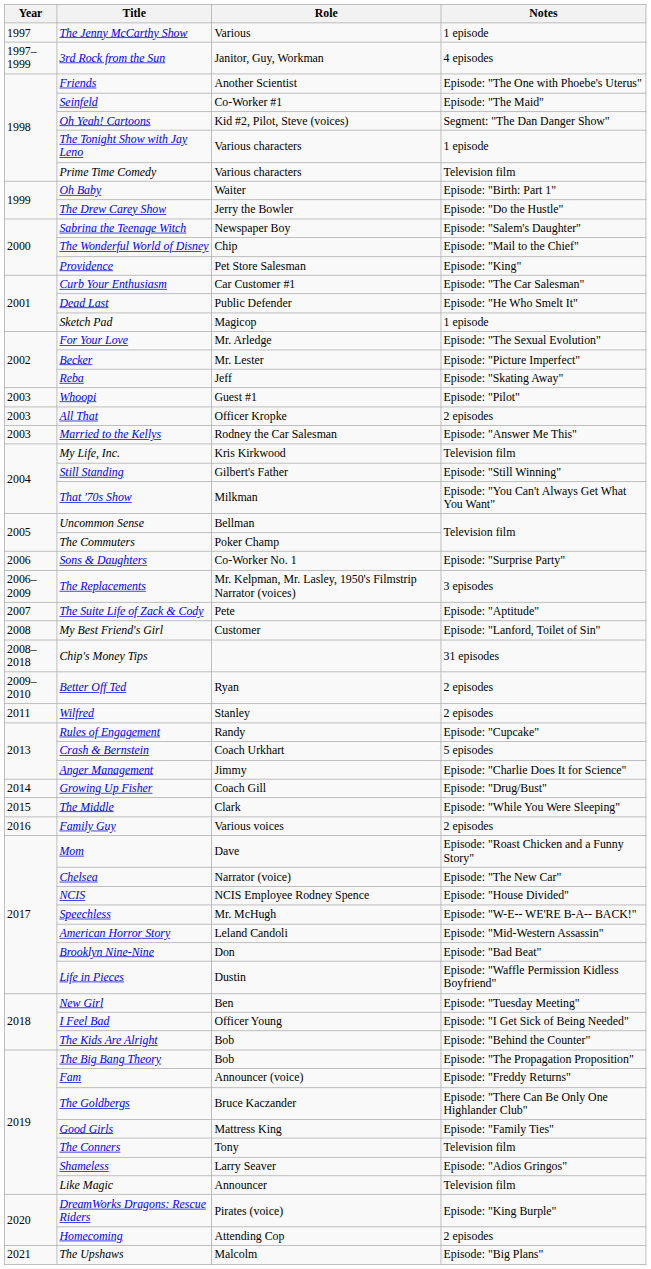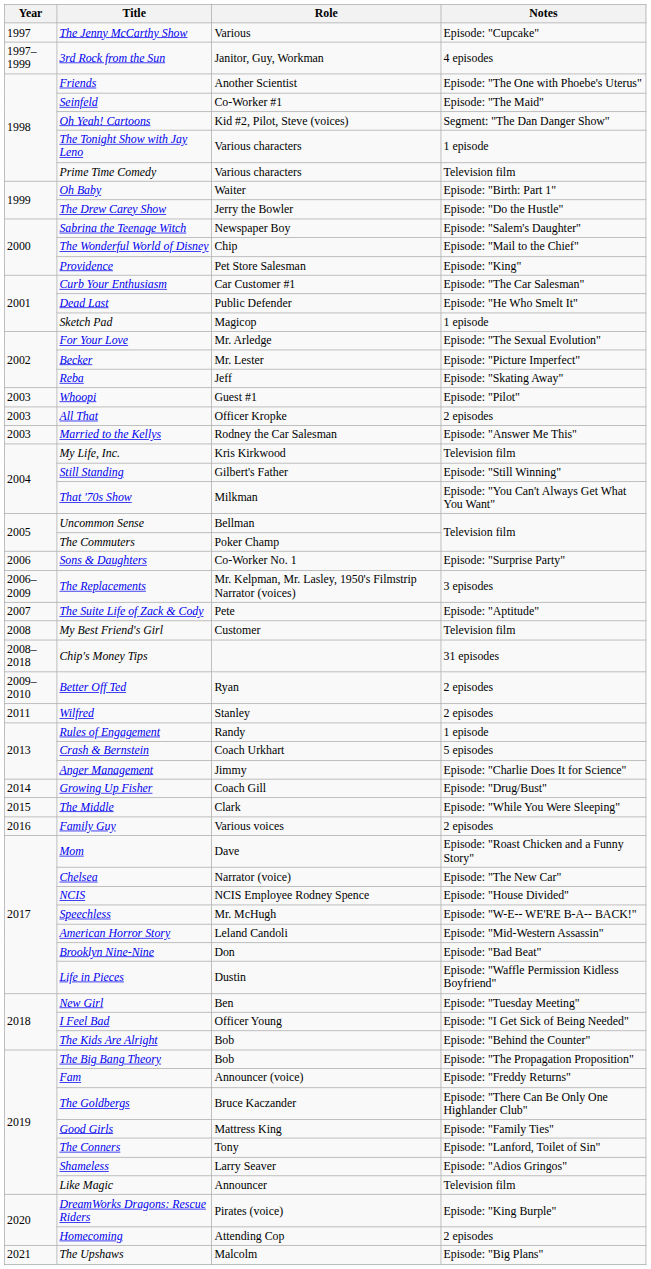The Jenny McCarthy Show | Notes: 1 episode -> Episode: "Cupcake"
My Best Friend's Girl | Notes: Episode: "Lanford, Toilet of Sin" -> Television film
Rules of Engagement | Notes: Episode: "Cupcake" -> 1 episode
The Conners | Notes: Television film -> Episode: "Lanford, Toilet of Sin"
